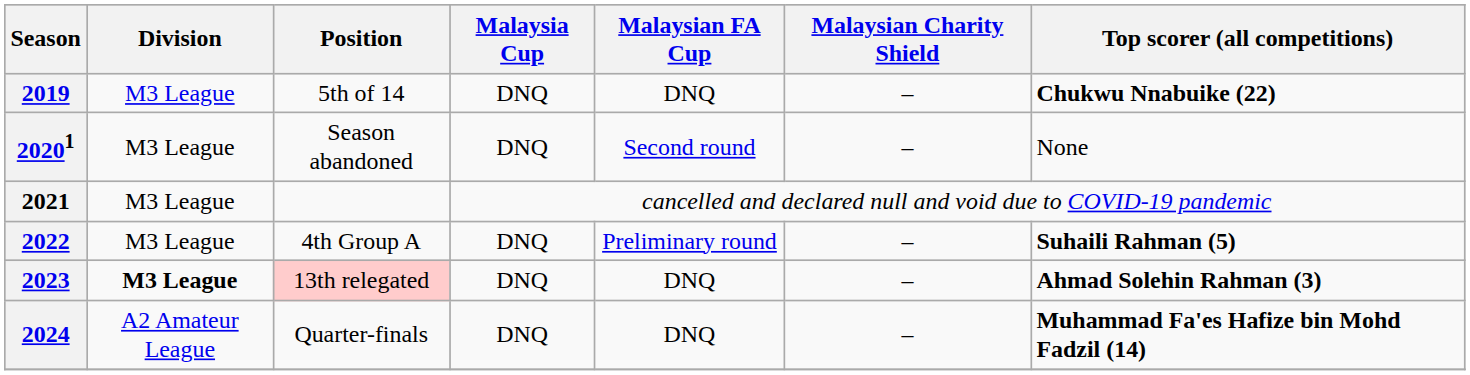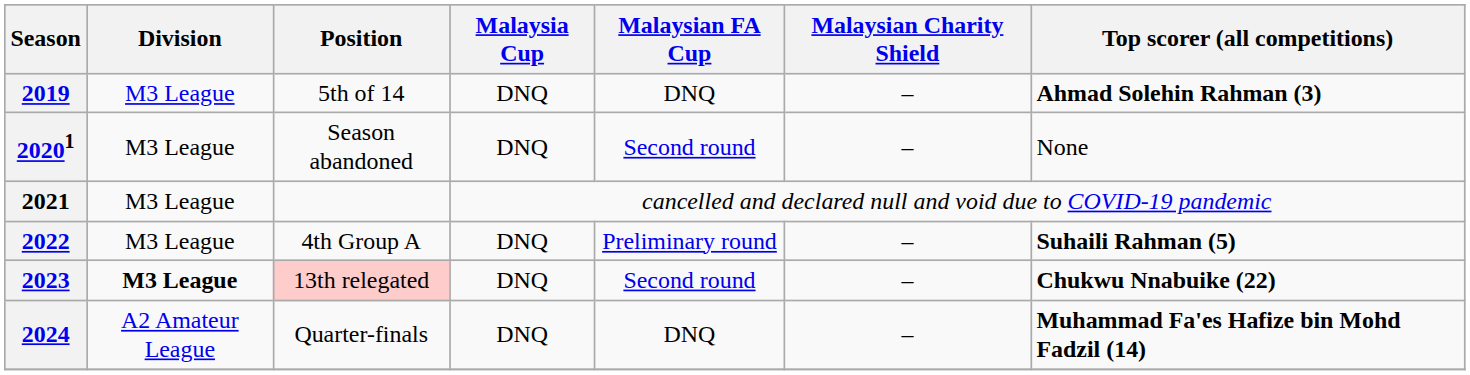2019 | Top scorer (all competitions): Chukwu Nnabuike (22) -> Ahmad Solehin Rahman (3)
2023 | Malaysian FA Cup: DNQ -> Second round
2023 | Top scorer (all competitions): Ahmad Solehin Rahman (3) -> Chukwu Nnabuike (22)
